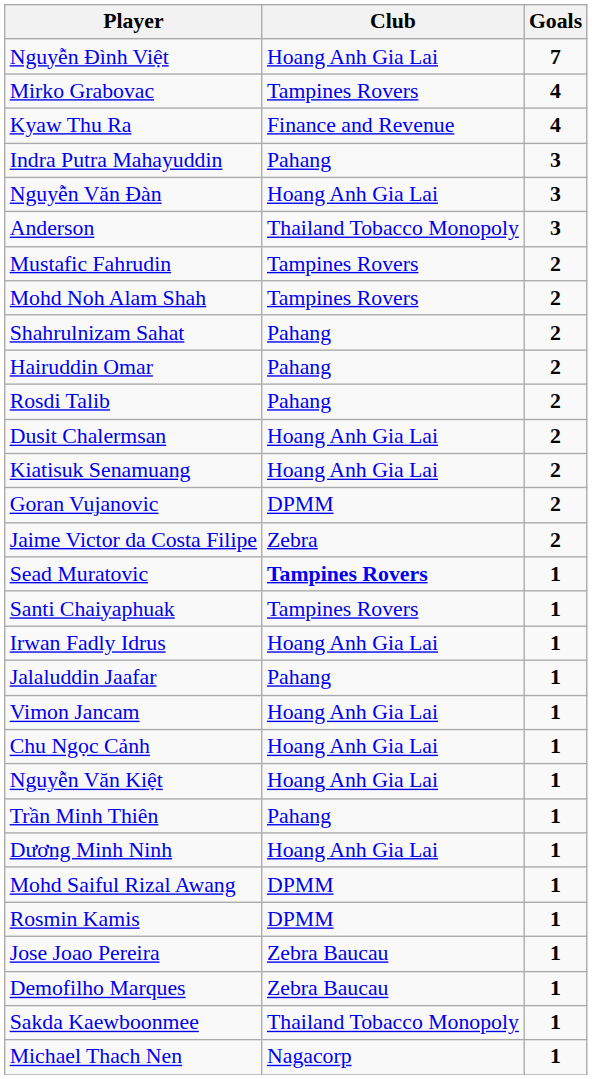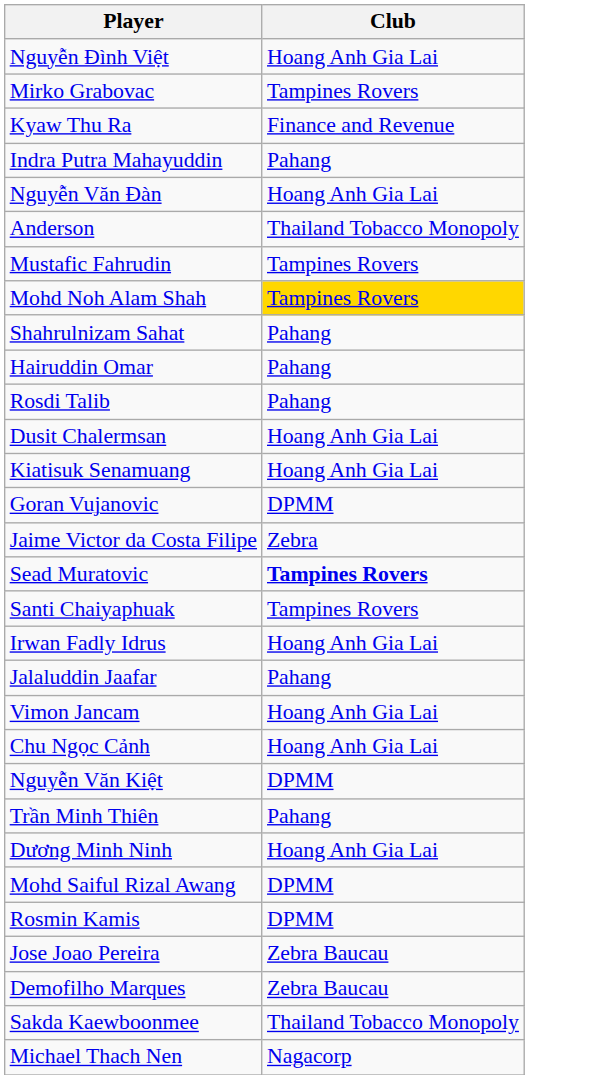- column: Goals | 7 | 4 | 4 | 3 | 3 | 3 | 2 | 2 | 2 | 2 | 2 | 2 | 2 | 2 | 2 | 1 | 1 | 1 | 1 | 1 | 1 | 1 | 1 | 1 | 1 | 1 | 1 | 1 | 1 | 1
Mohd Noh Alam Shah | Club: no background -> gold background
Nguyễn Văn Kiệt | Club: Hoang Anh Gia Lai -> DPMM
